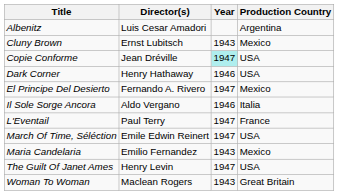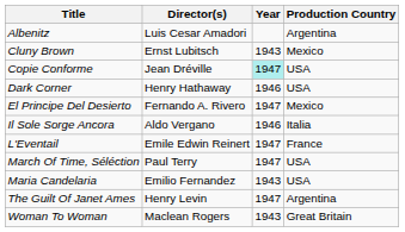L'Eventail | Director(s): Paul Terry -> Emile Edwin Reinert
March Of Time, Séléction | Director(s): Emile Edwin Reinert -> Paul Terry
Maria Candelaria | Production Country: Mexico -> USA
The Guilt Of Janet Ames | Production Country: USA -> Argentina
